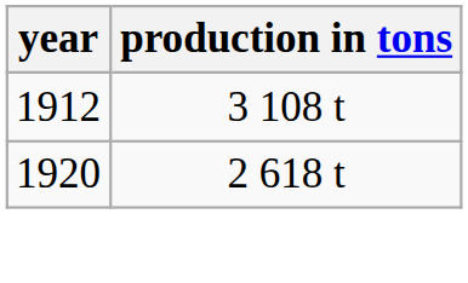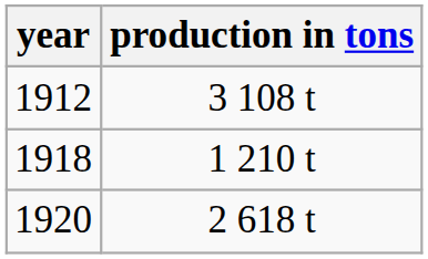+ row: 1918 | 1 210 t
